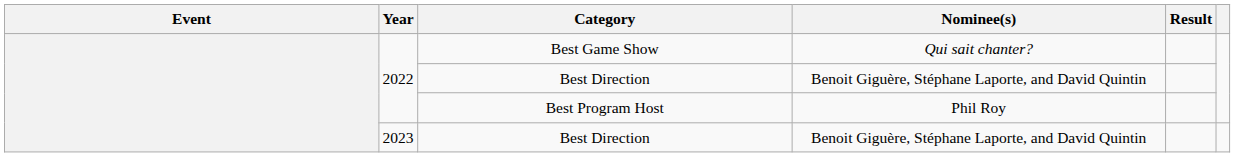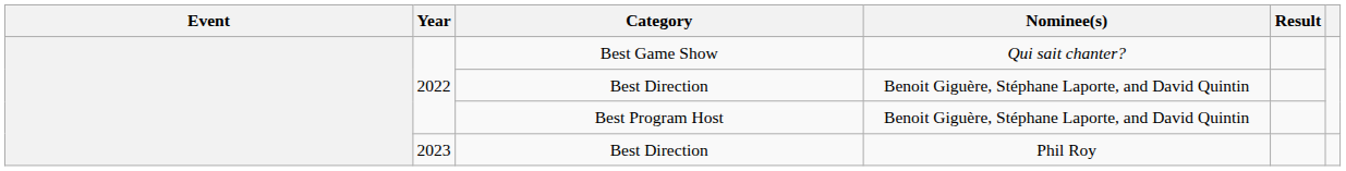Best Program Host | Nominee(s): Phil Roy -> Benoit Giguère, Stéphane Laporte, and David Quintin
2023 / Best Direction | Nominee(s): Benoit Giguère, Stéphane Laporte, and David Quintin -> Phil Roy
